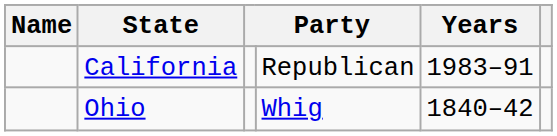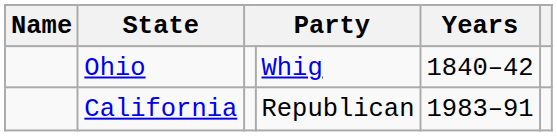rows swapped: Ohio <-> California
